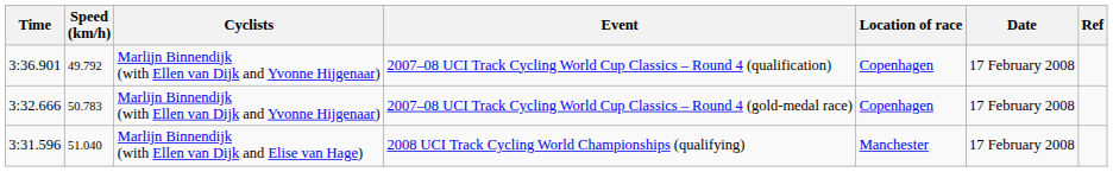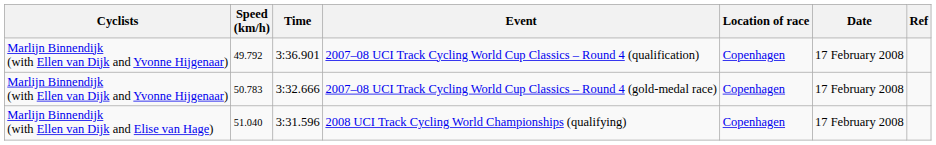columns swapped: Time <-> Cyclists
2008 UCI Track Cycling World Championships (qualifying) | Location of race: Manchester -> Copenhagen
